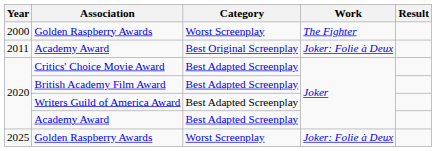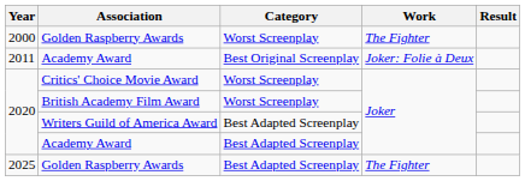Critics' Choice Movie Award | Category: Best Adapted Screenplay -> Worst Screenplay
British Academy Film Award | Category: Best Adapted Screenplay -> Worst Screenplay
2025 / Golden Raspberry Awards | Category: Worst Screenplay -> Best Adapted Screenplay
2025 / Golden Raspberry Awards | Work: Joker: Folie à Deux -> The Fighter
